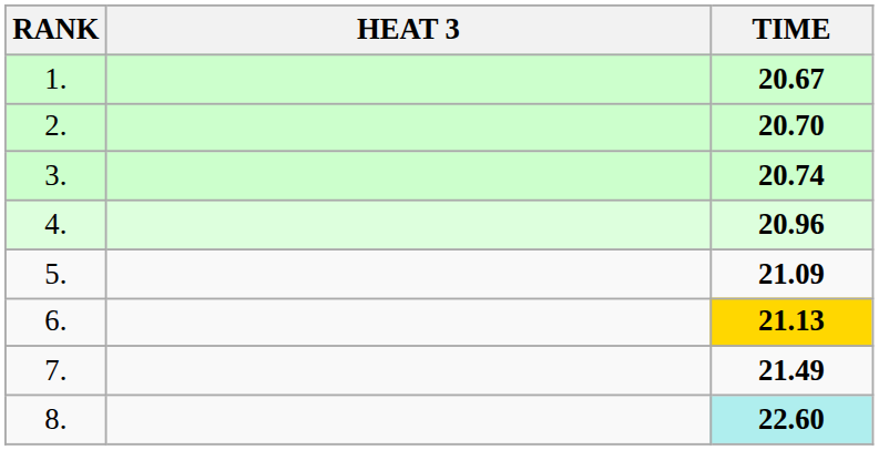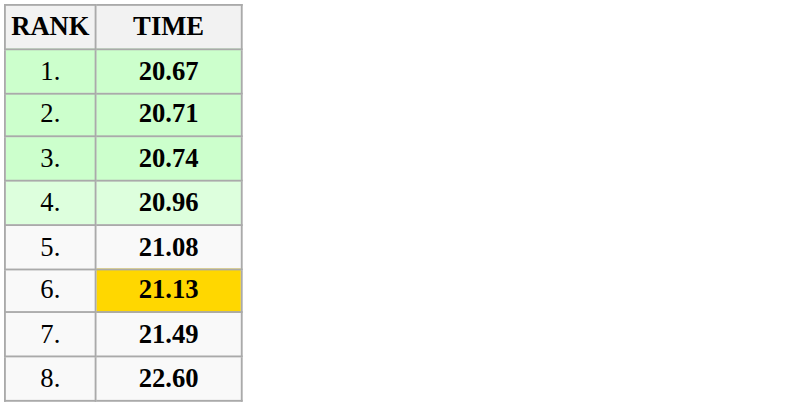- column: HEAT 3
2. | TIME: 20.70 -> 20.71
5. | TIME: 21.09 -> 21.08
8. | TIME: paleturquoise background -> no background
